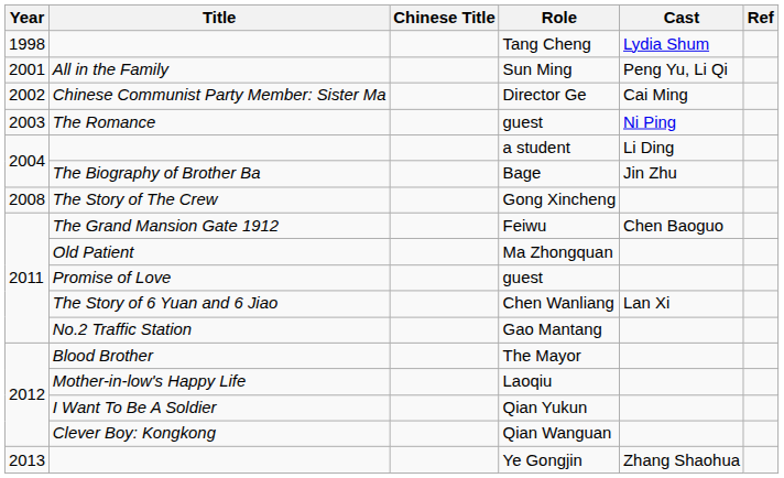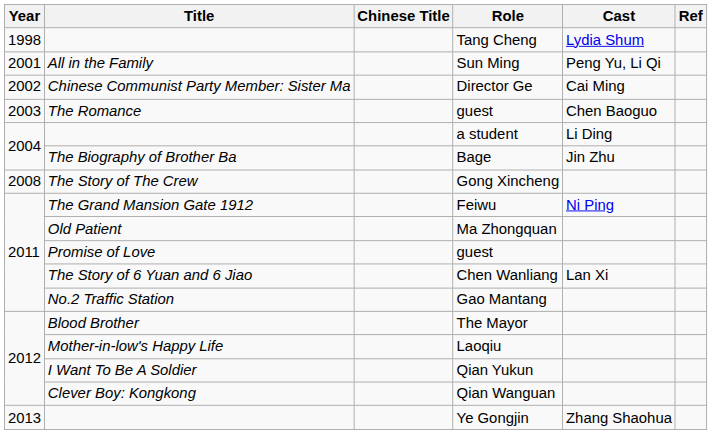The Romance / guest | Cast: Ni Ping -> Chen Baoguo
Feiwu | Cast: Chen Baoguo -> Ni Ping
